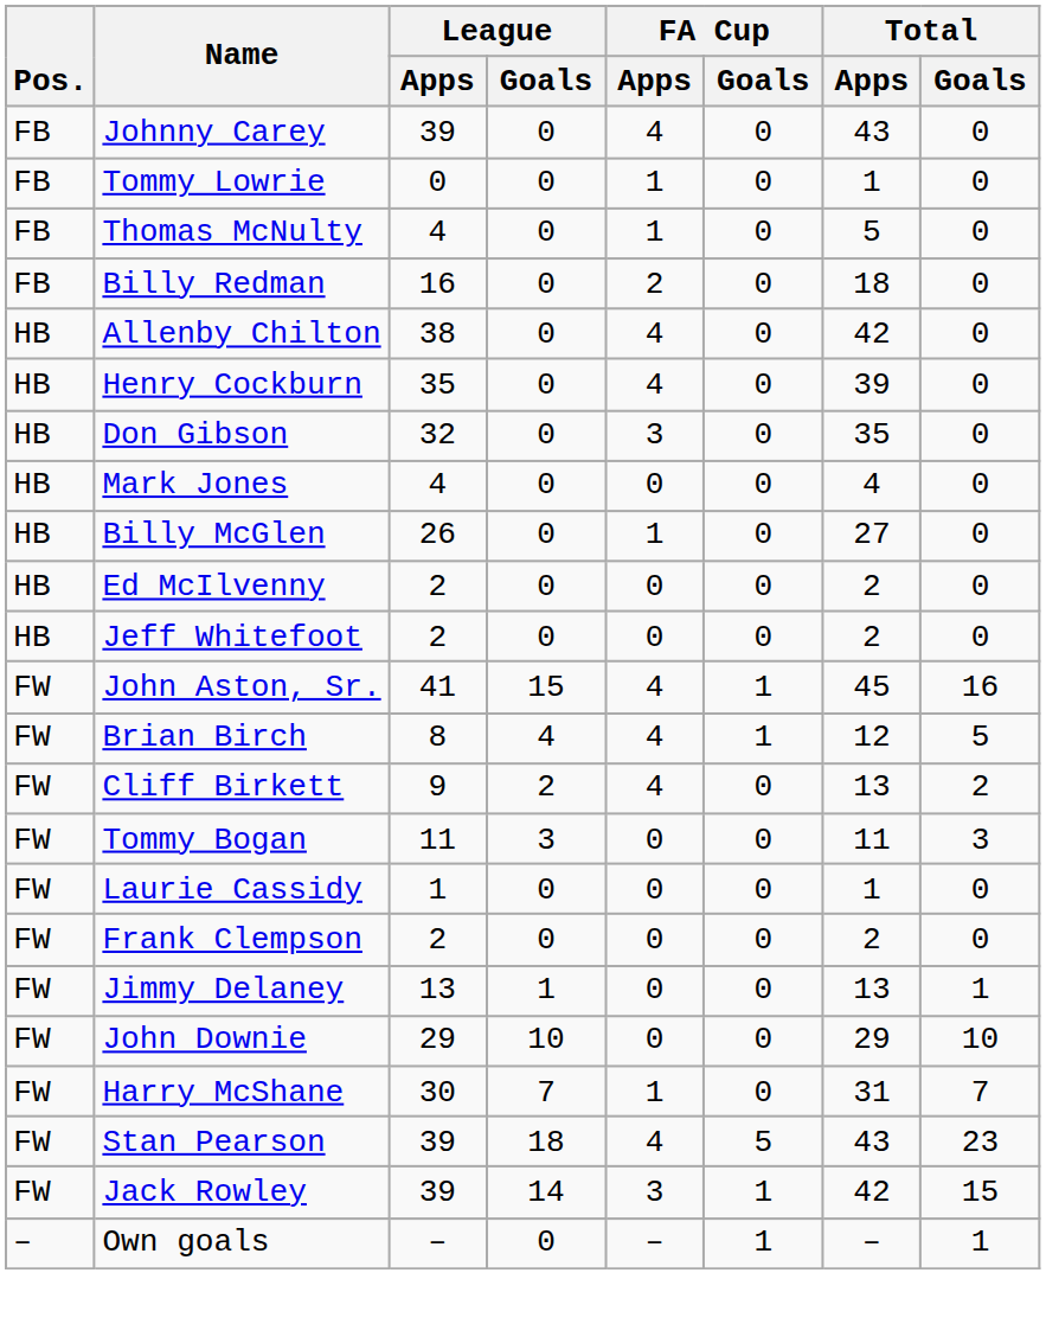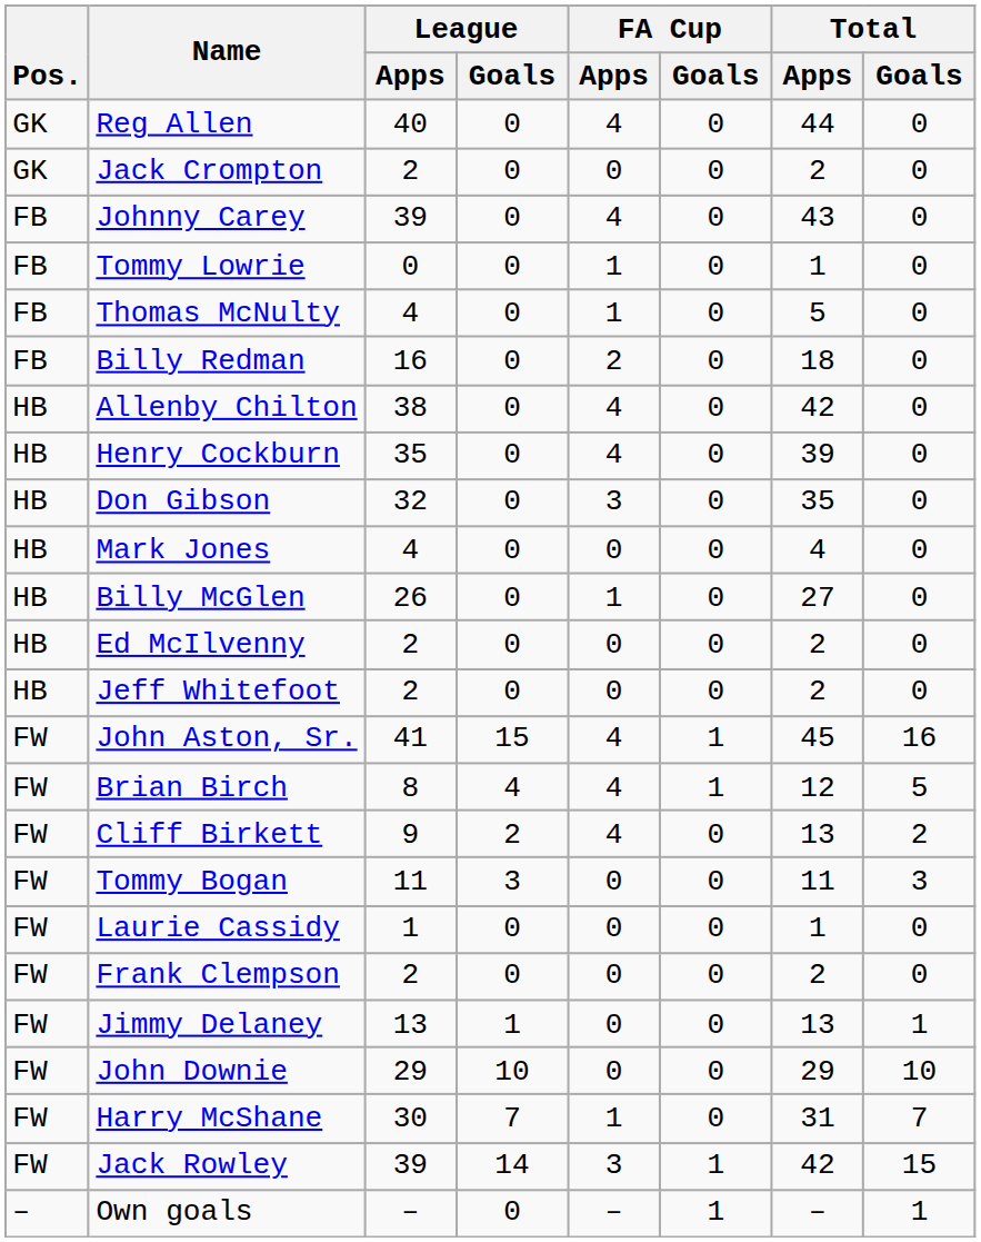+ row: GK | Reg Allen | 40 | 0 | 4 | 0 | 44 | 0
+ row: GK | Jack Crompton | 2 | 0 | 0 | 0 | 2 | 0
- row: FW | Stan Pearson | 39 | 18 | 4 | 5 | 43 | 23
